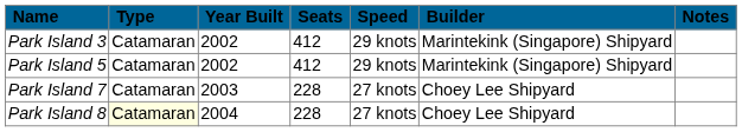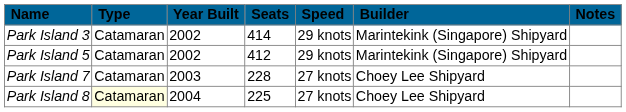Park Island 3 | Seats: 412 -> 414
Park Island 8 | Seats: 228 -> 225
